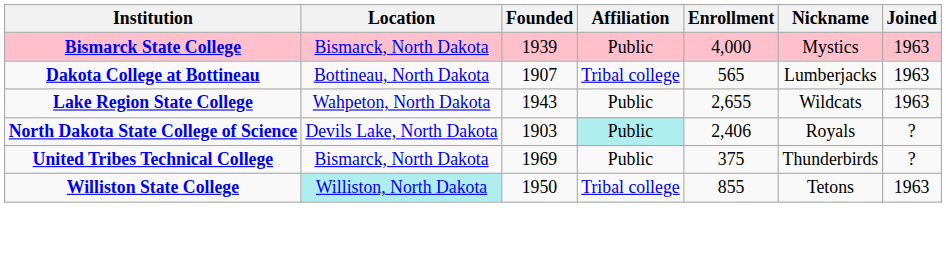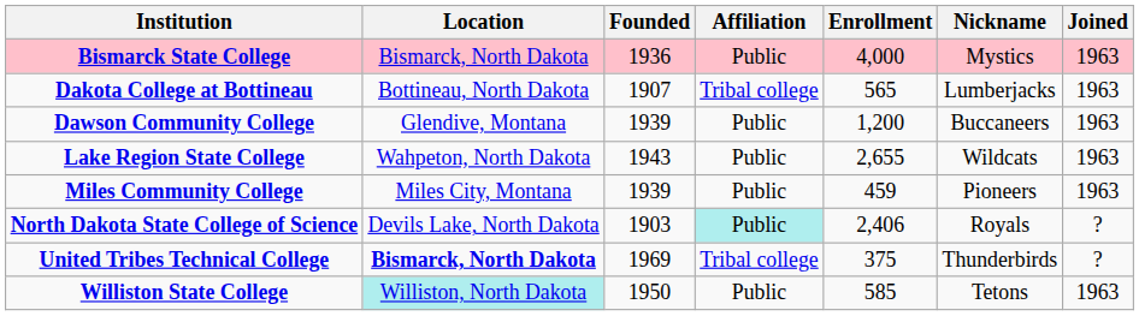Bismarck State College | Founded: 1939 -> 1936
+ row: Dawson Community College | Glendive, Montana | 1939 | Public | 1,200 | Buccaneers | 1963
+ row: Miles Community College | Miles City, Montana | 1939 | Public | 459 | Pioneers | 1963
United Tribes Technical College | Location: normal -> bold
United Tribes Technical College | Affiliation: Public -> Tribal college
Williston State College | Affiliation: Tribal college -> Public
Williston State College | Enrollment: 855 -> 585
